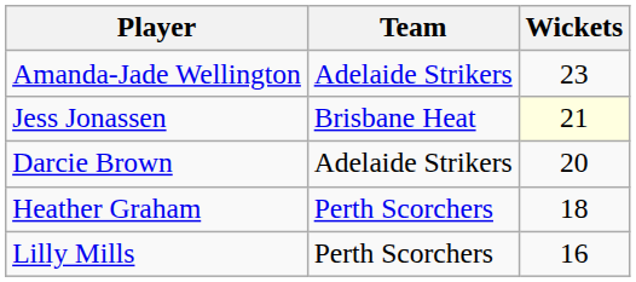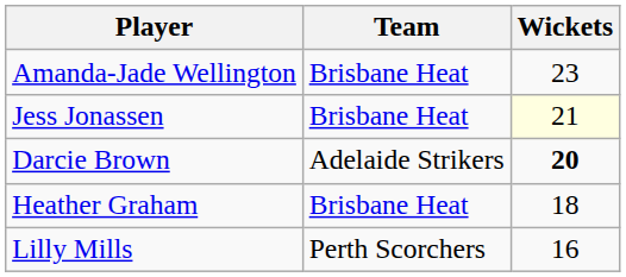Amanda-Jade Wellington | Team: Adelaide Strikers -> Brisbane Heat
Darcie Brown | Wickets: normal -> bold
Heather Graham | Team: Perth Scorchers -> Brisbane Heat
